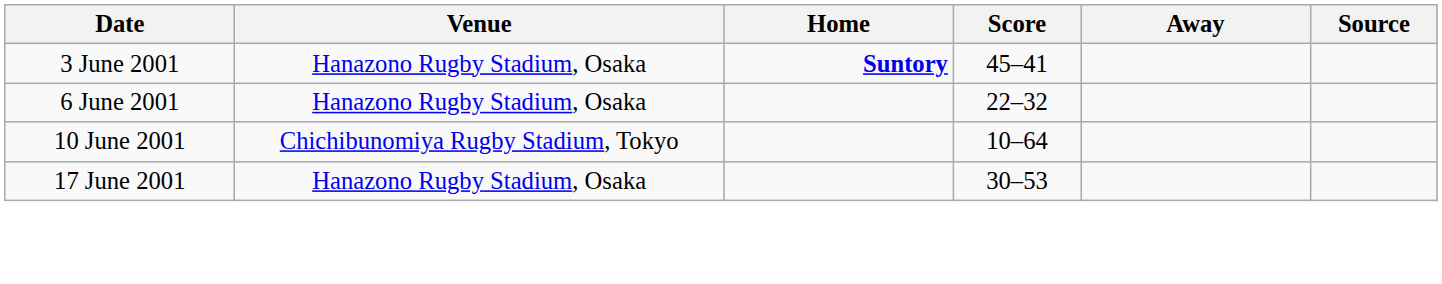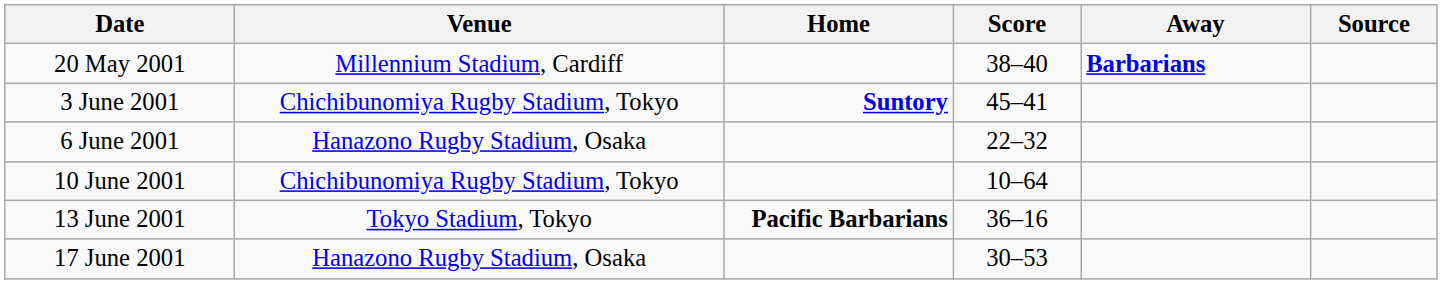+ row: 20 May 2001 | Millennium Stadium, Cardiff | 38–40 | Barbarians
3 June 2001 | Venue: Hanazono Rugby Stadium, Osaka -> Chichibunomiya Rugby Stadium, Tokyo
+ row: 13 June 2001 | Tokyo Stadium, Tokyo | Pacific Barbarians | 36–16
